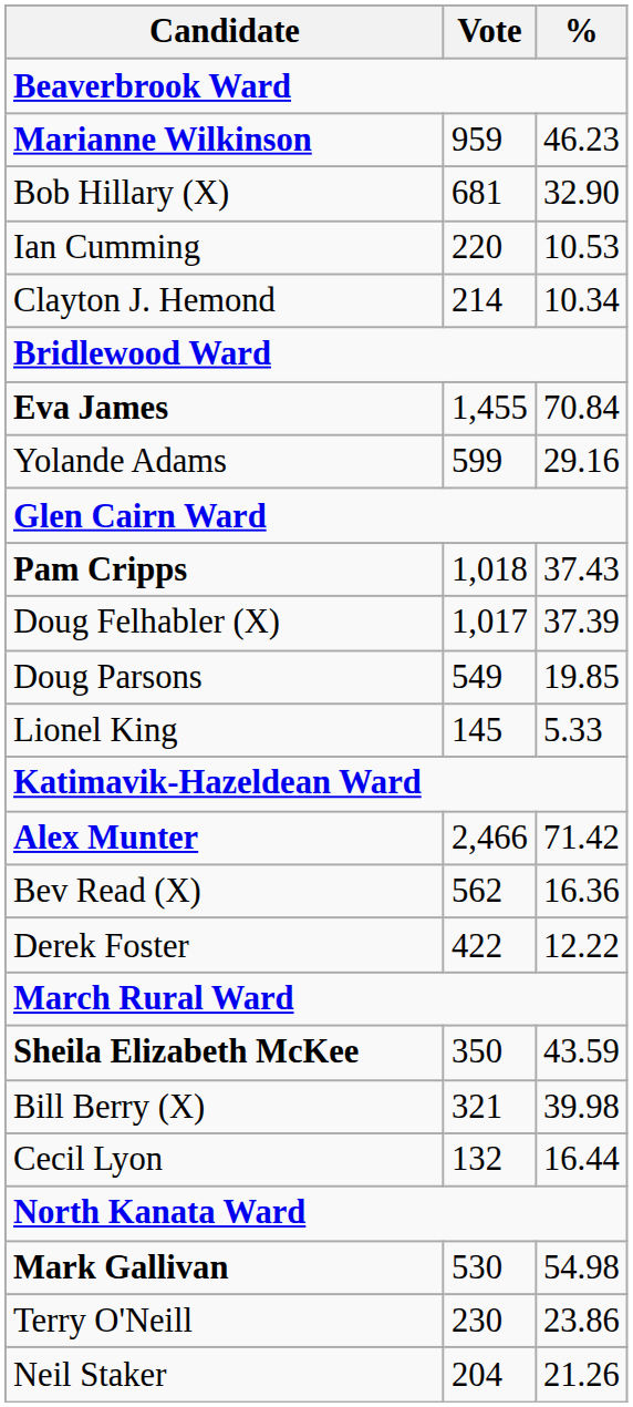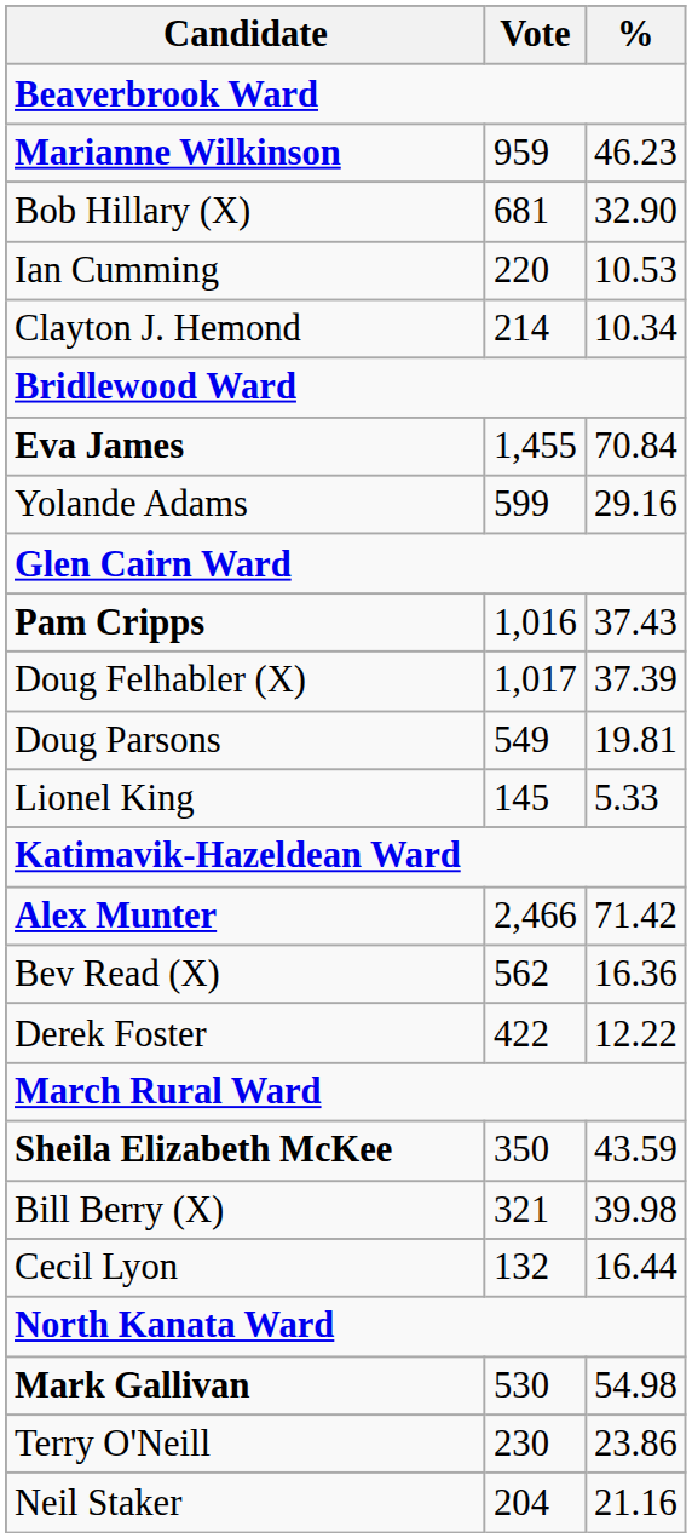Pam Cripps | Vote: 1,018 -> 1,016
Doug Parsons | %: 19.85 -> 19.81
Neil Staker | %: 21.26 -> 21.16
